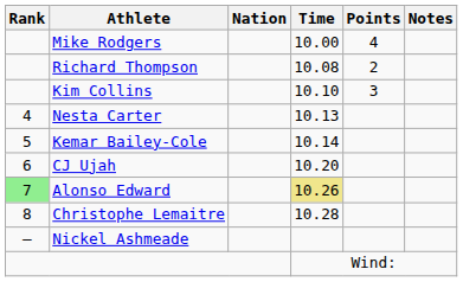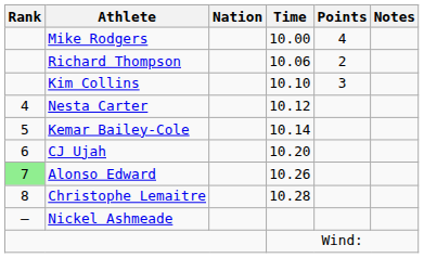Richard Thompson | Time: 10.08 -> 10.06
Nesta Carter | Time: 10.13 -> 10.12
Alonso Edward | Time: khaki background -> no background
